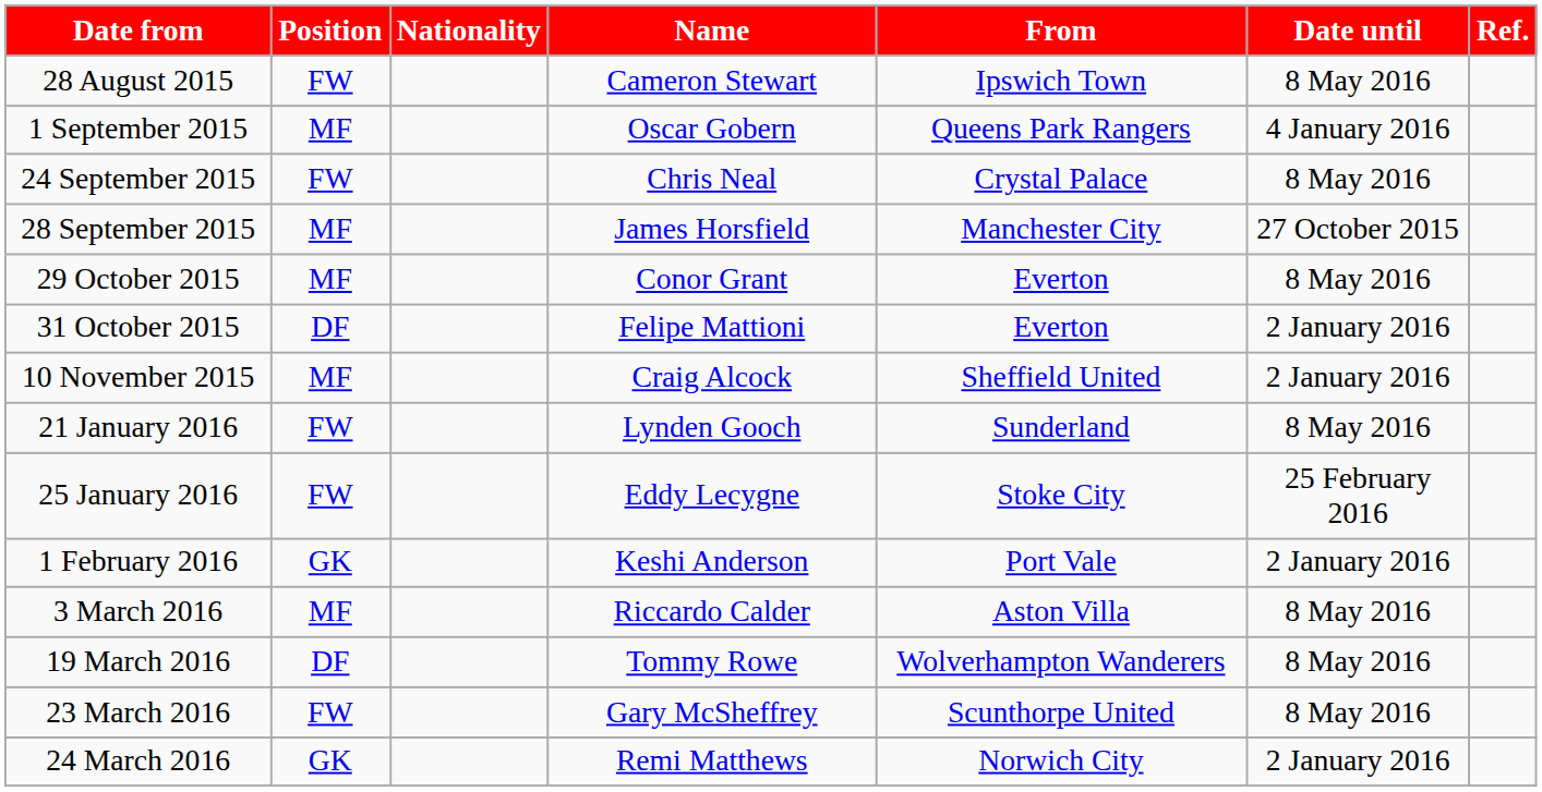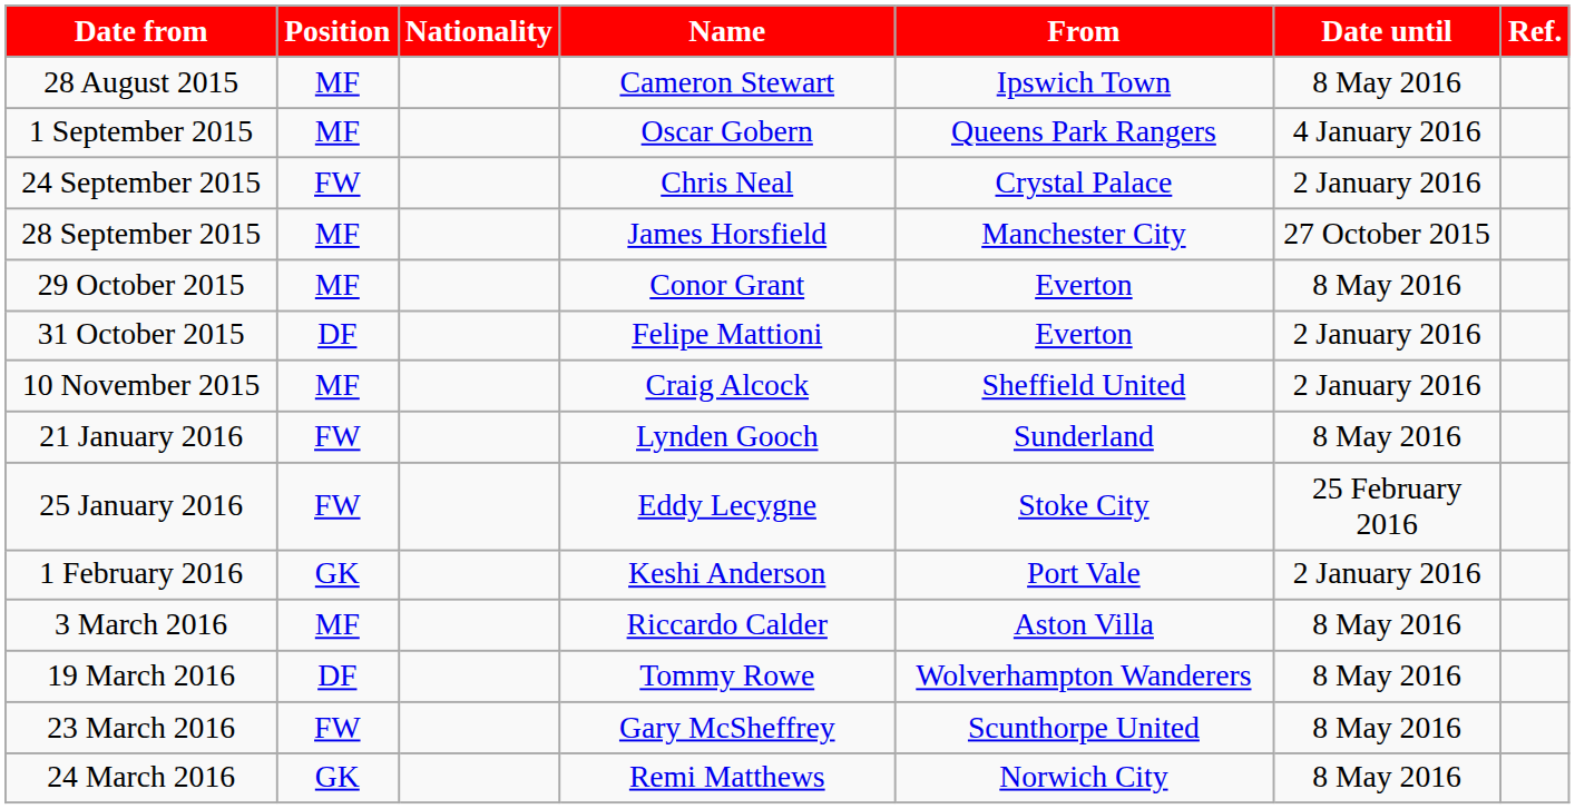28 August 2015 | Position: FW -> MF
24 September 2015 | Date until: 8 May 2016 -> 2 January 2016
24 March 2016 | Date until: 2 January 2016 -> 8 May 2016
